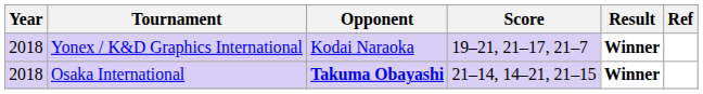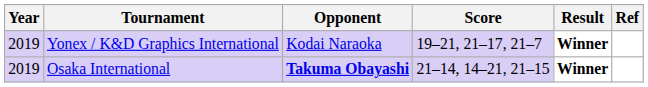Yonex / K&D Graphics International | Year: 2018 -> 2019
Osaka International | Year: 2018 -> 2019
